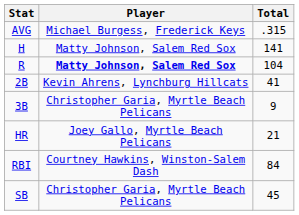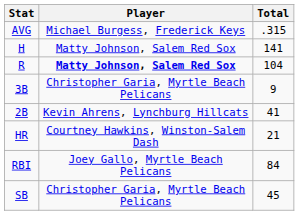rows swapped: 2B <-> 3B
HR | Player: Joey Gallo, Myrtle Beach Pelicans -> Courtney Hawkins, Winston-Salem Dash
RBI | Player: Courtney Hawkins, Winston-Salem Dash -> Joey Gallo, Myrtle Beach Pelicans
